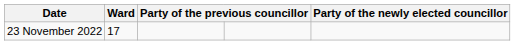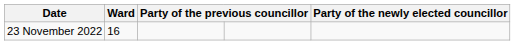23 November 2022 | Ward: 17 -> 16
